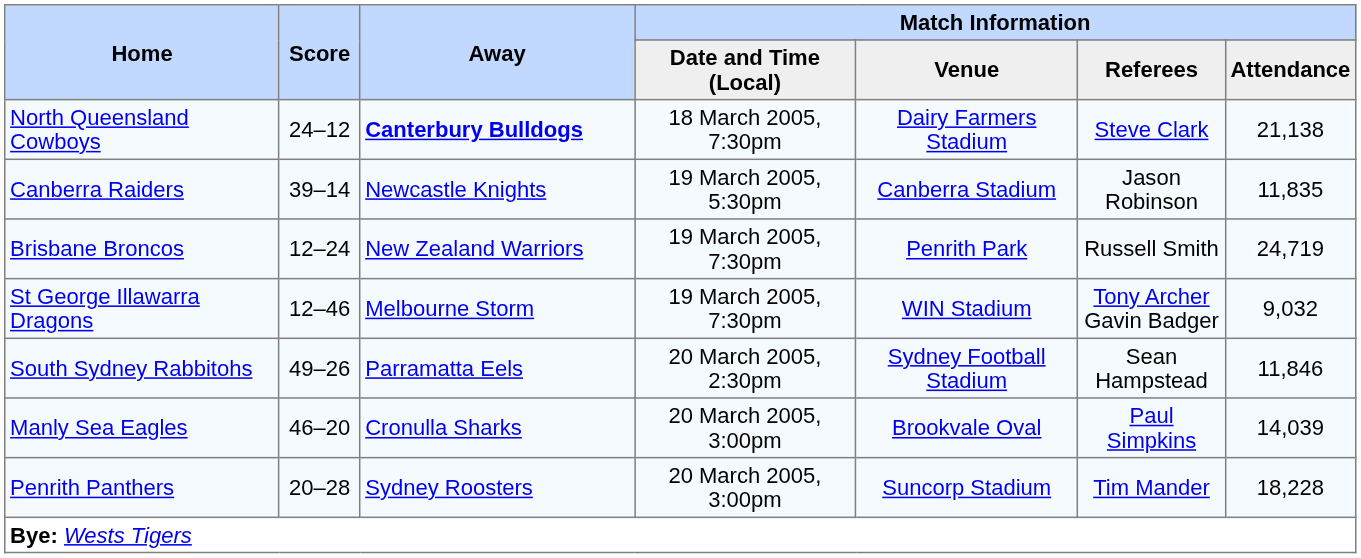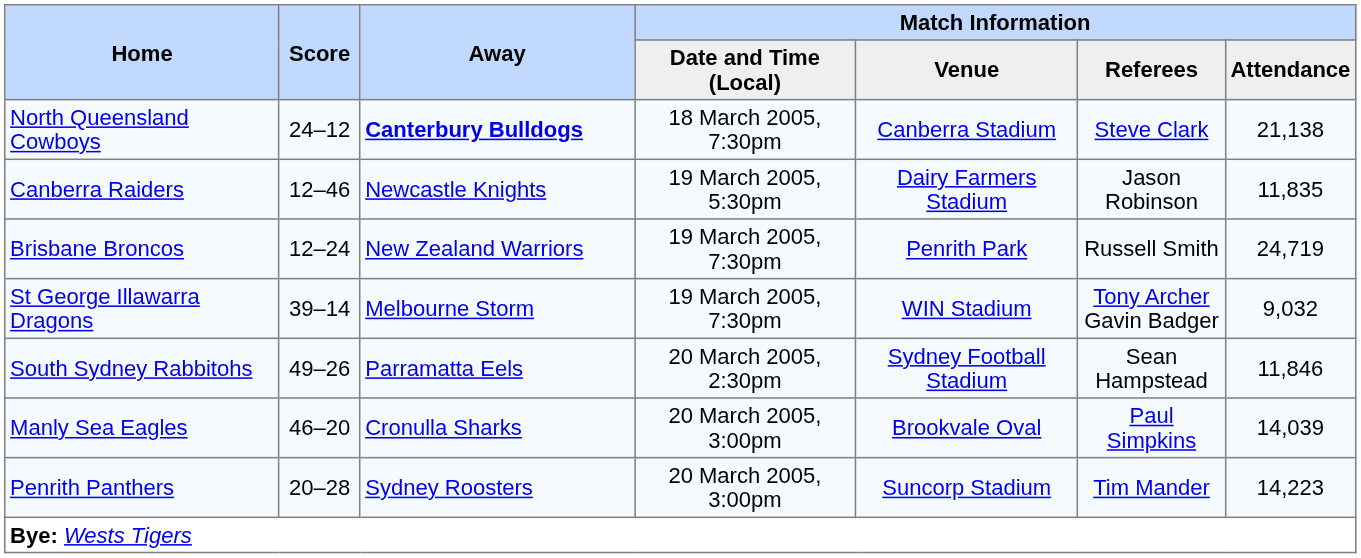North Queensland Cowboys | Match Information / Venue: Dairy Farmers Stadium -> Canberra Stadium
Canberra Raiders | Score: 39–14 -> 12–46
Canberra Raiders | Match Information / Venue: Canberra Stadium -> Dairy Farmers Stadium
St George Illawarra Dragons | Score: 12–46 -> 39–14
Penrith Panthers | Match Information / Attendance: 18,228 -> 14,223
